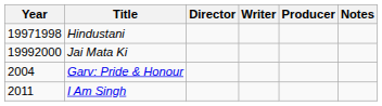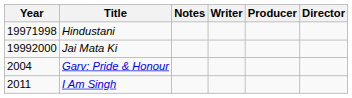columns swapped: Director <-> Notes
